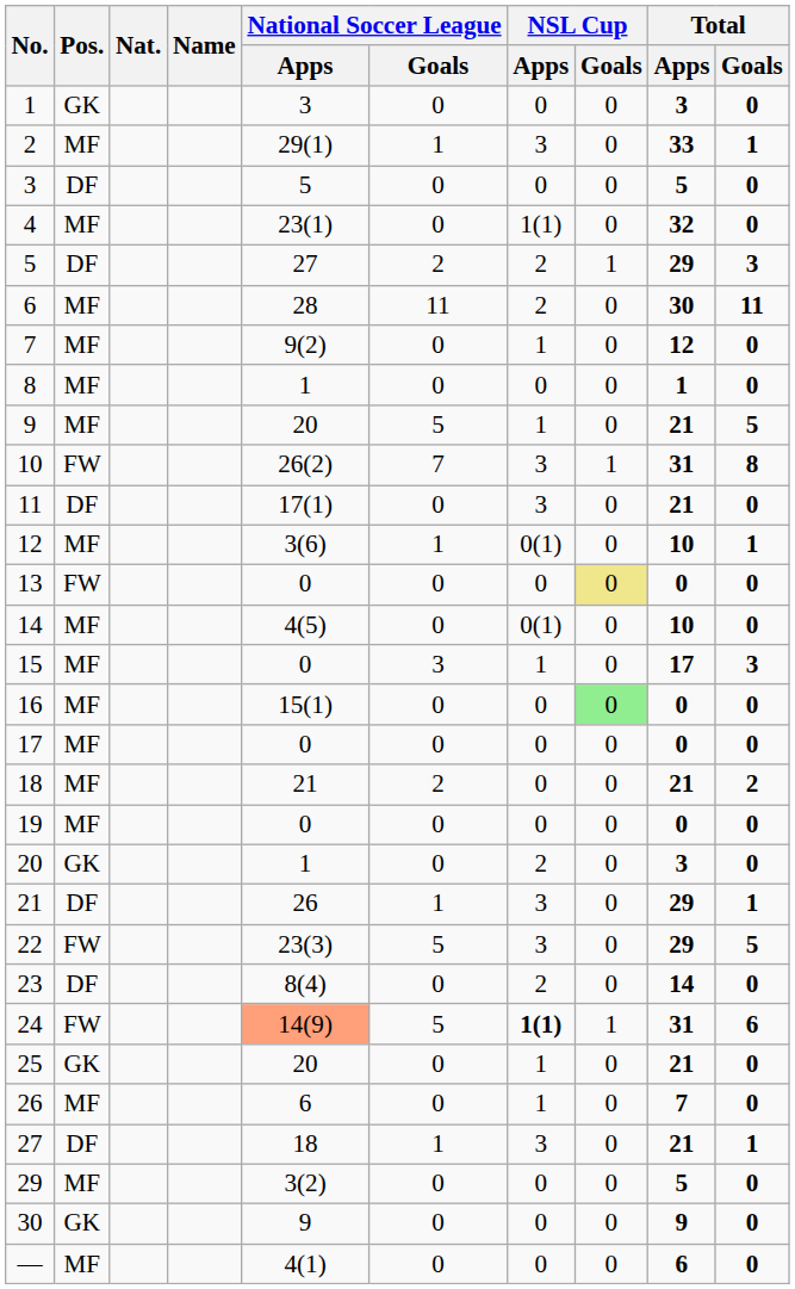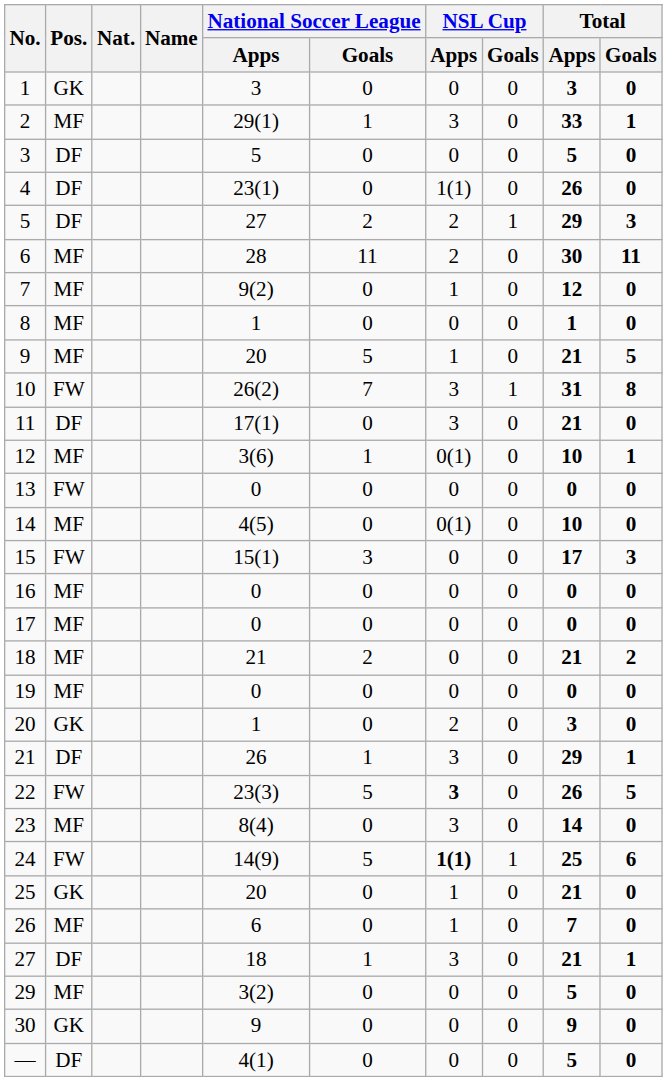4 | Pos.: MF -> DF
4 | Total / Apps: 32 -> 26
13 | NSL Cup / Goals: khaki background -> no background
15 | Pos.: MF -> FW
15 | National Soccer League / Apps: 0 -> 15(1)
15 | NSL Cup / Apps: 1 -> 0
16 | National Soccer League / Apps: 15(1) -> 0
16 | NSL Cup / Goals: lightgreen background -> no background
22 | NSL Cup / Apps: normal -> bold
22 | Total / Apps: 29 -> 26
23 | Pos.: DF -> MF
23 | NSL Cup / Apps: 2 -> 3
24 | National Soccer League / Apps: lightsalmon background -> no background
24 | Total / Apps: 31 -> 25
— | Pos.: MF -> DF
— | Total / Apps: 6 -> 5
